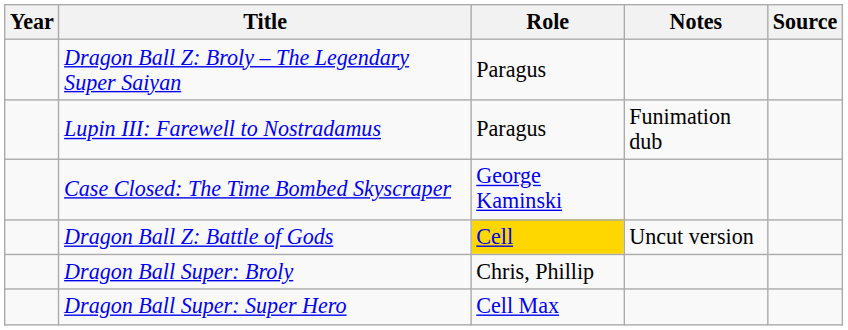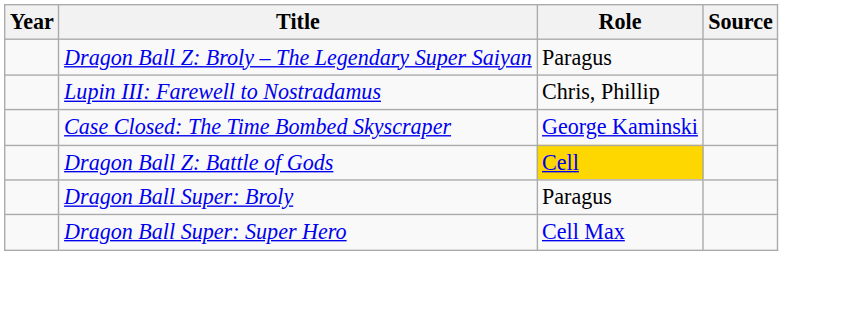- column: Notes | Funimation dub | Uncut version
Lupin III: Farewell to Nostradamus | Role: Paragus -> Chris, Phillip
Dragon Ball Super: Broly | Role: Chris, Phillip -> Paragus
